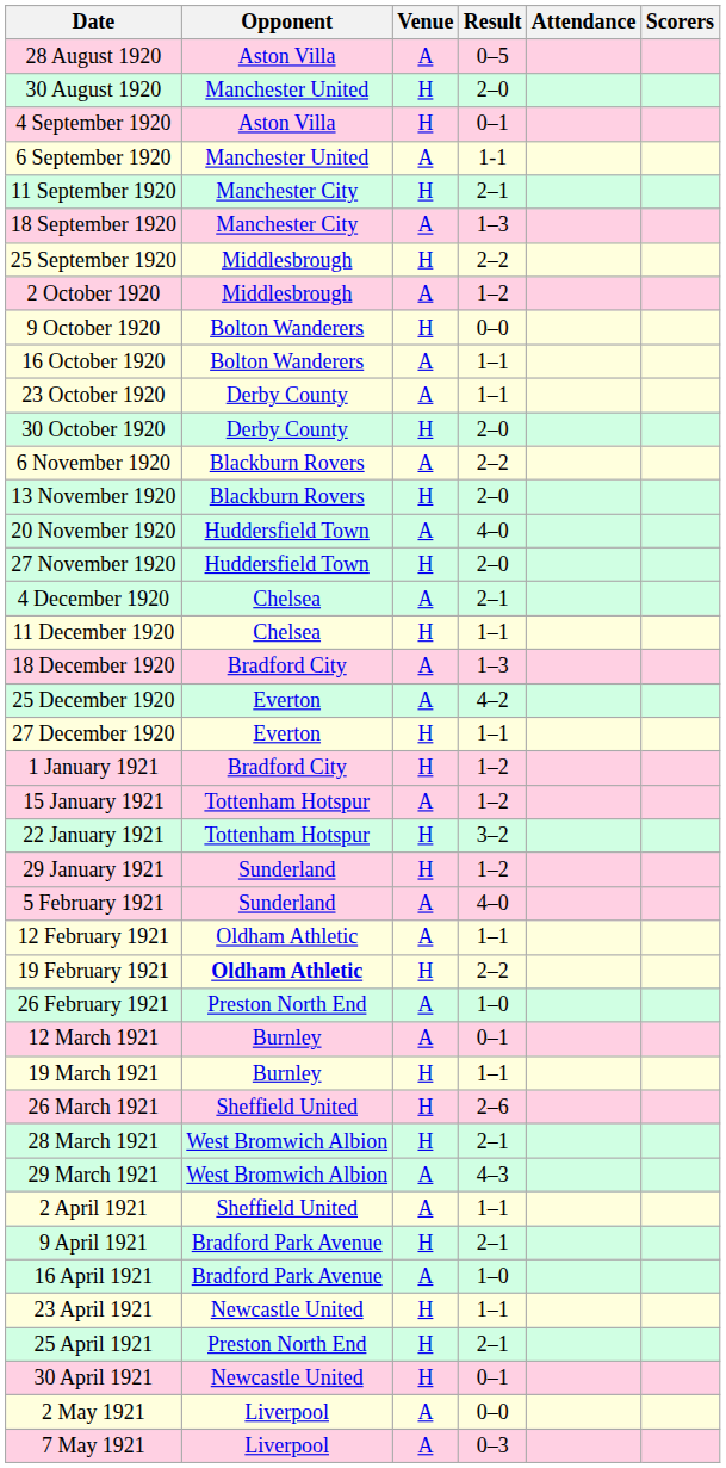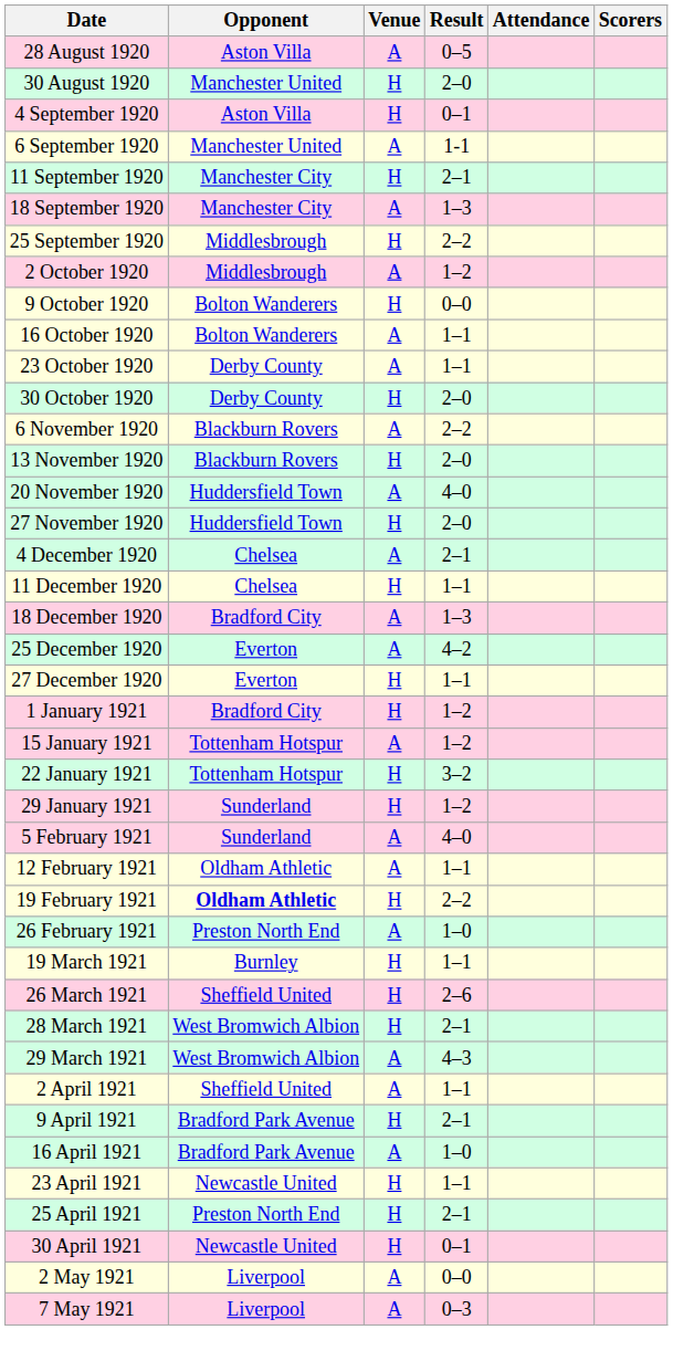- row: 12 March 1921 | Burnley | A | 0–1
